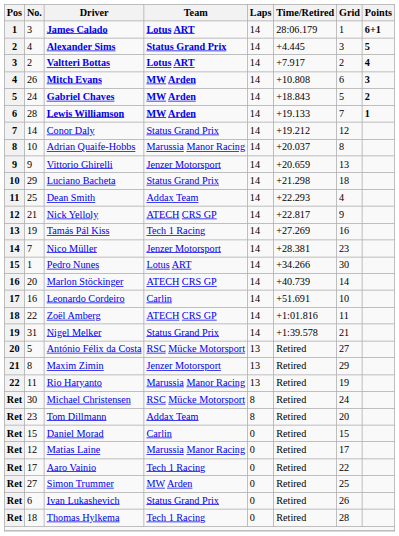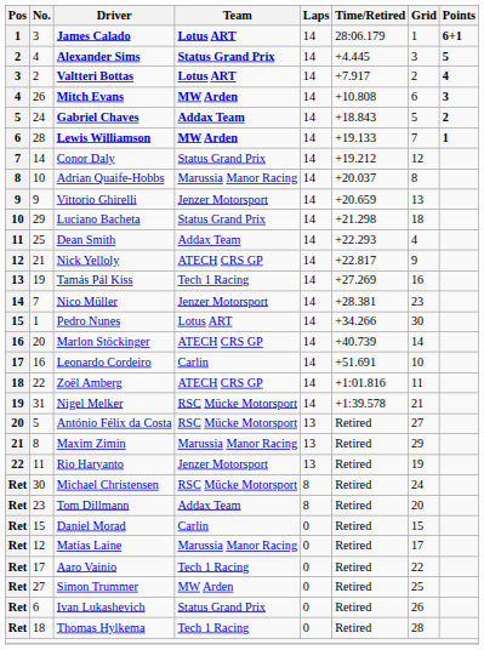Gabriel Chaves | Team: MW Arden -> Addax Team
Nigel Melker | Team: Status Grand Prix -> RSC Mücke Motorsport
Maxim Zimin | Team: Jenzer Motorsport -> Marussia Manor Racing
Rio Haryanto | Team: Marussia Manor Racing -> Jenzer Motorsport
